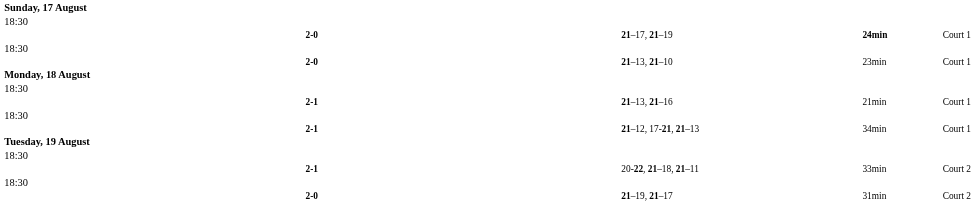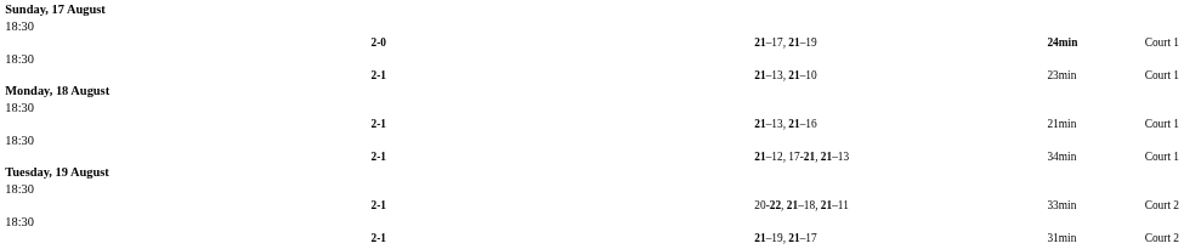21–13, 21–10 | column 2: 2-0 -> 2-1
21–19, 21–17 | column 2: 2-0 -> 2-1
